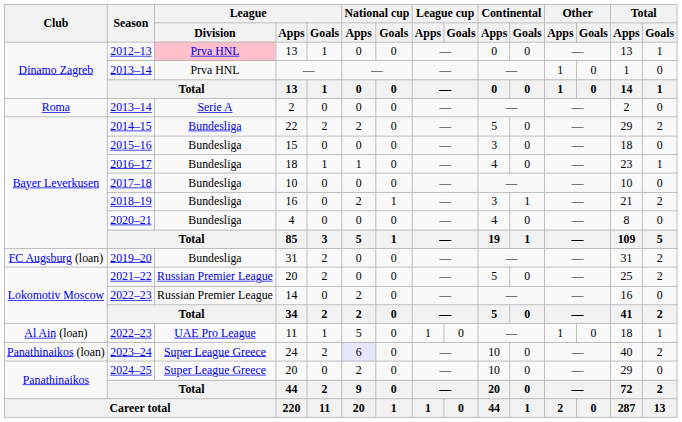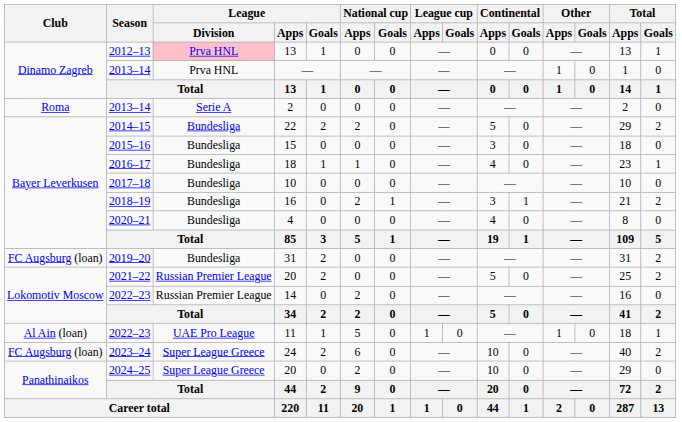24 | Club: Panathinaikos (loan) -> FC Augsburg (loan)
24 | National cup / Apps: lavender background -> no background
